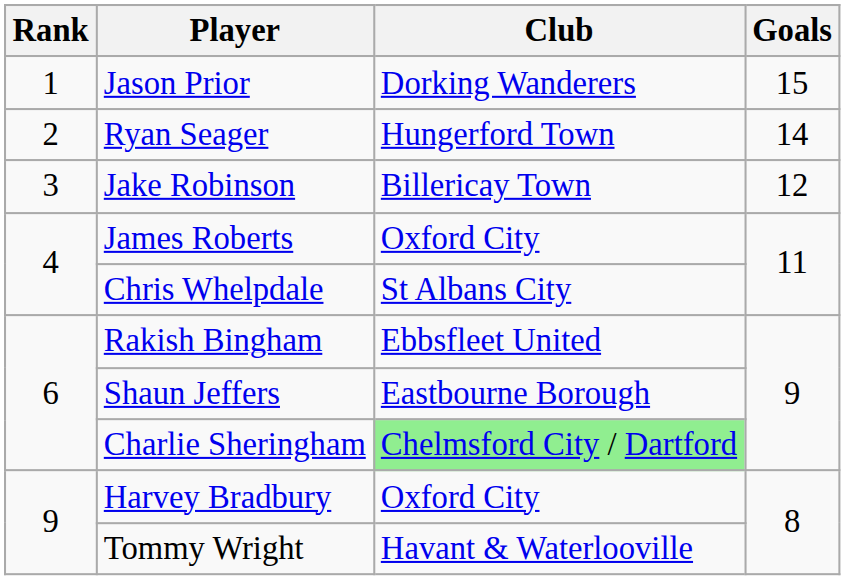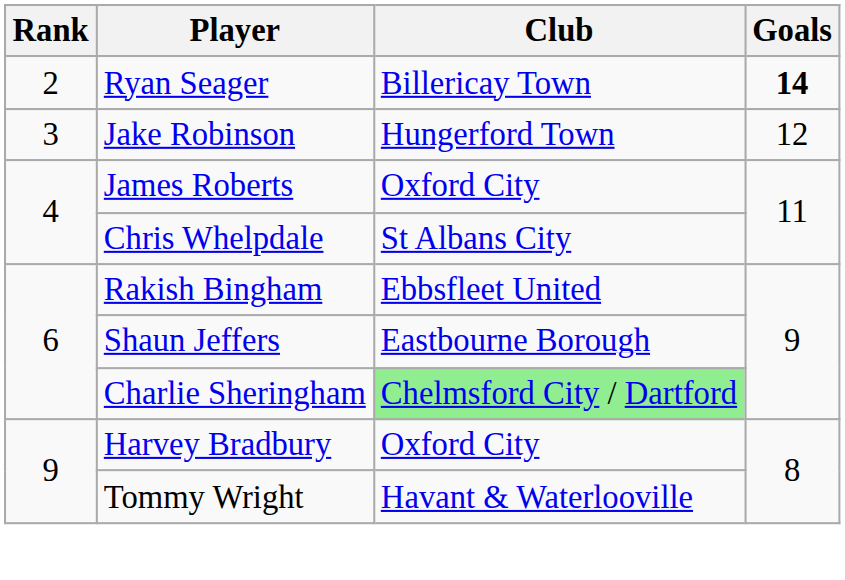- row: 1 | Jason Prior | Dorking Wanderers | 15
Ryan Seager | Club: Hungerford Town -> Billericay Town
Ryan Seager | Goals: normal -> bold
Jake Robinson | Club: Billericay Town -> Hungerford Town
